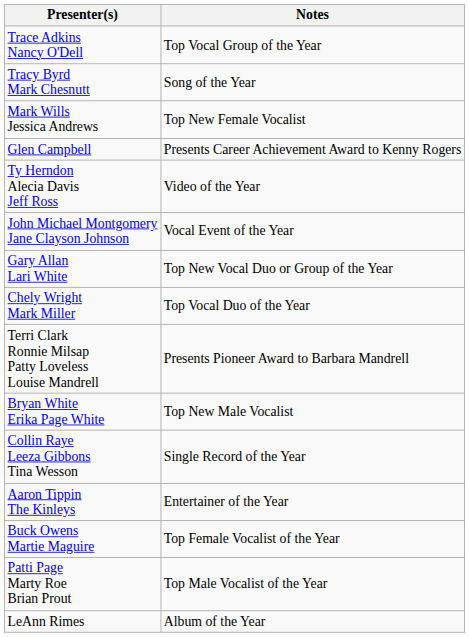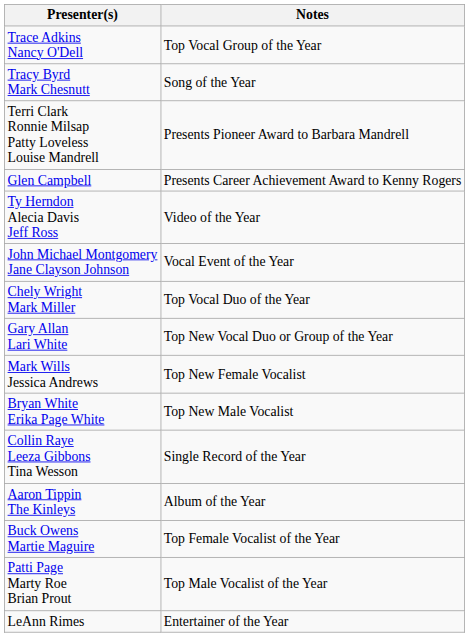rows swapped: Mark Wills Jessica Andrews <-> Terri Clark Ronnie Milsap Patty Loveless Louise Mandrell
rows swapped: Chely Wright Mark Miller <-> Gary Allan Lari White
Aaron Tippin The Kinleys | Notes: Entertainer of the Year -> Album of the Year
LeAnn Rimes | Notes: Album of the Year -> Entertainer of the Year
